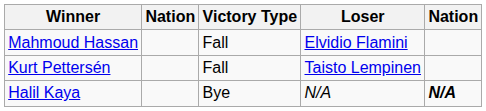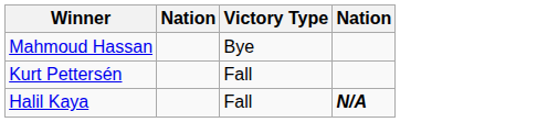- column: Loser | Elvidio Flamini | Taisto Lempinen | N/A
Mahmoud Hassan | Victory Type: Fall -> Bye
Halil Kaya | Victory Type: Bye -> Fall
